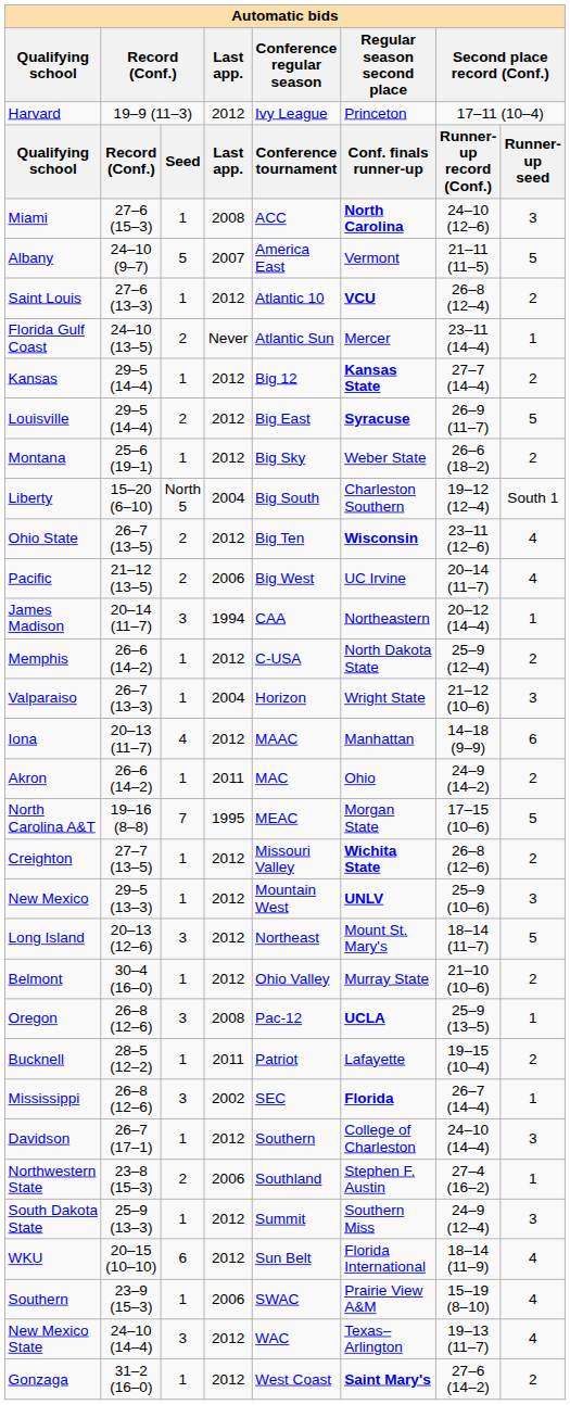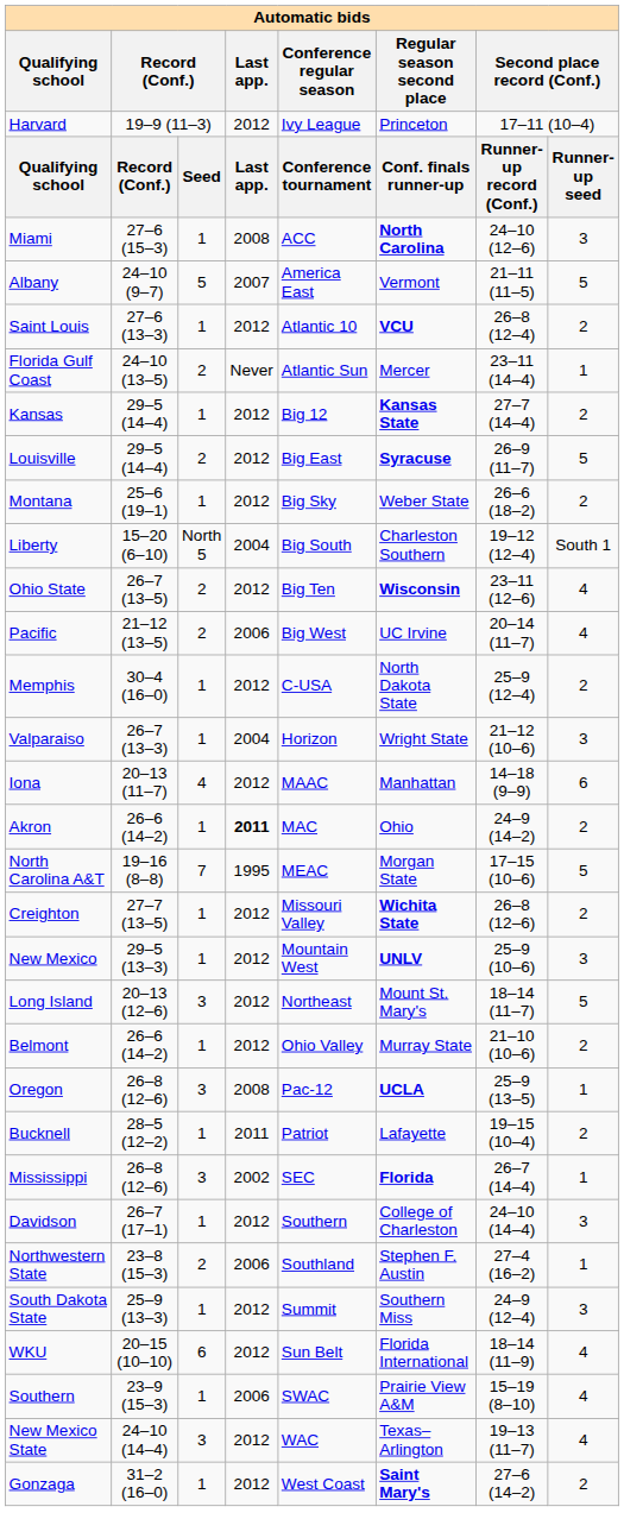- row: James Madison | 20–14 (11–7) | 3 | 1994 | CAA | Northeastern | 20–12 (14–4) | 1
Memphis | column 2: 26–6 (14–2) -> 30–4 (16–0)
Akron | Last app.: normal -> bold
Belmont | column 2: 30–4 (16–0) -> 26–6 (14–2)
